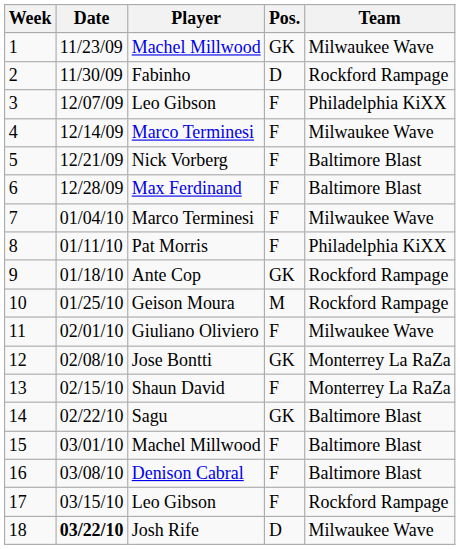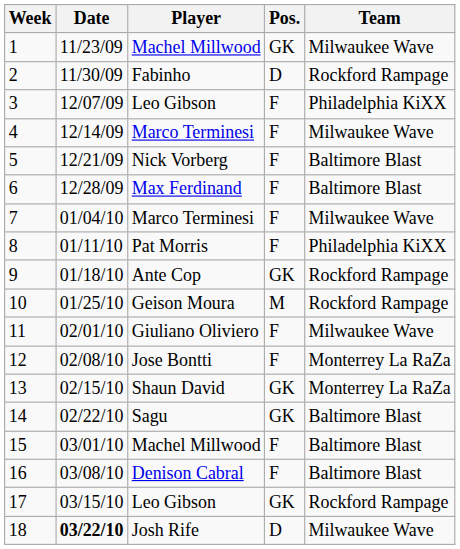12 | Pos.: GK -> F
13 | Pos.: F -> GK
17 | Pos.: F -> GK
